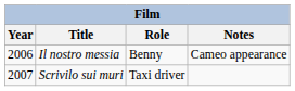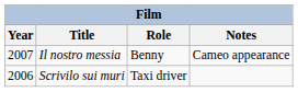Il nostro messia | Year: 2006 -> 2007
Scrivilo sui muri | Year: 2007 -> 2006
